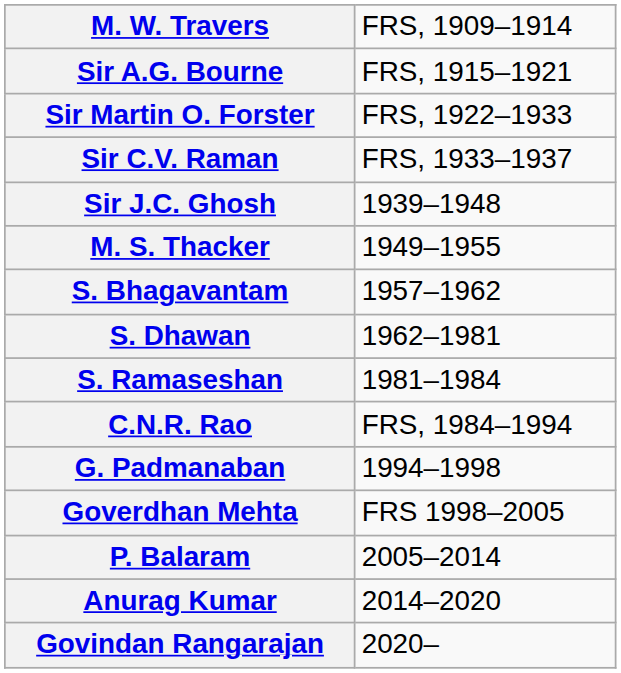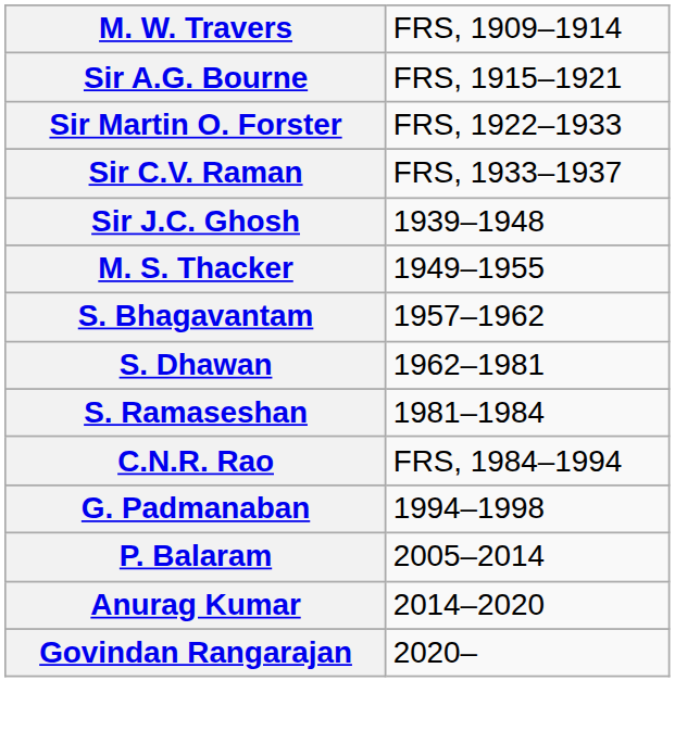- row: Goverdhan Mehta | FRS 1998–2005
